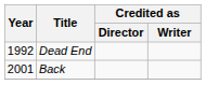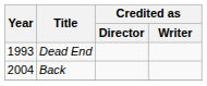Dead End | Year: 1992 -> 1993
Back | Year: 2001 -> 2004
